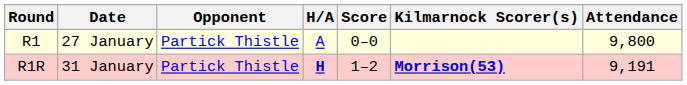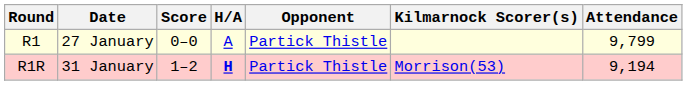columns swapped: Opponent <-> Score
R1 | Attendance: 9,800 -> 9,799
R1R | Kilmarnock Scorer(s): bold -> normal
R1R | Attendance: 9,191 -> 9,194
